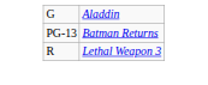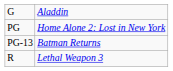+ row: PG | Home Alone 2: Lost in New York
